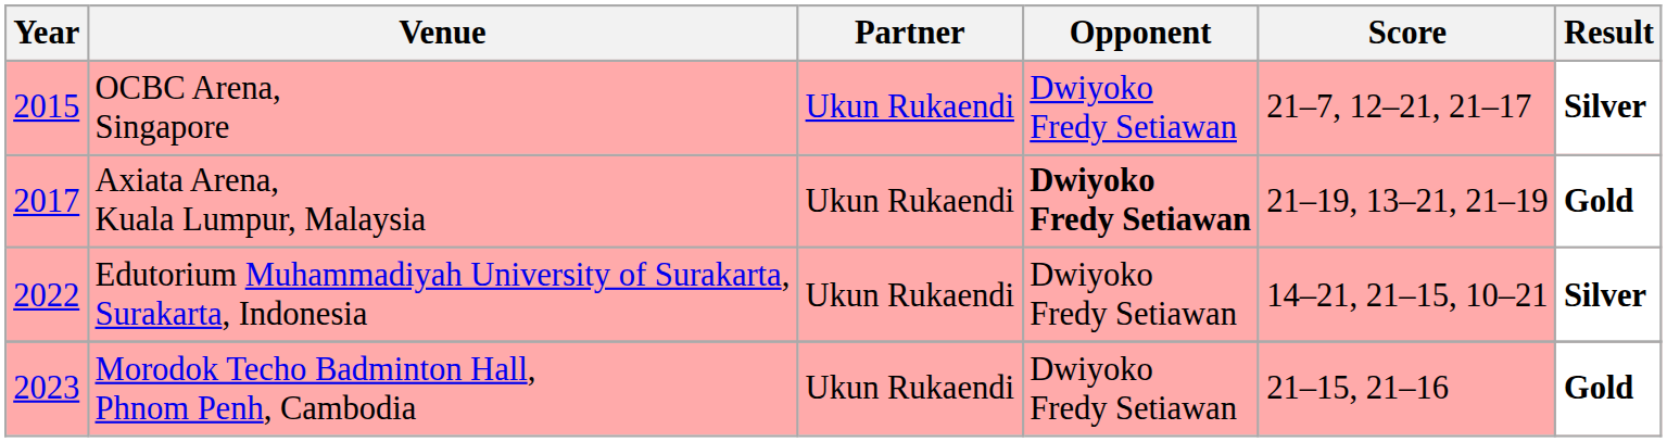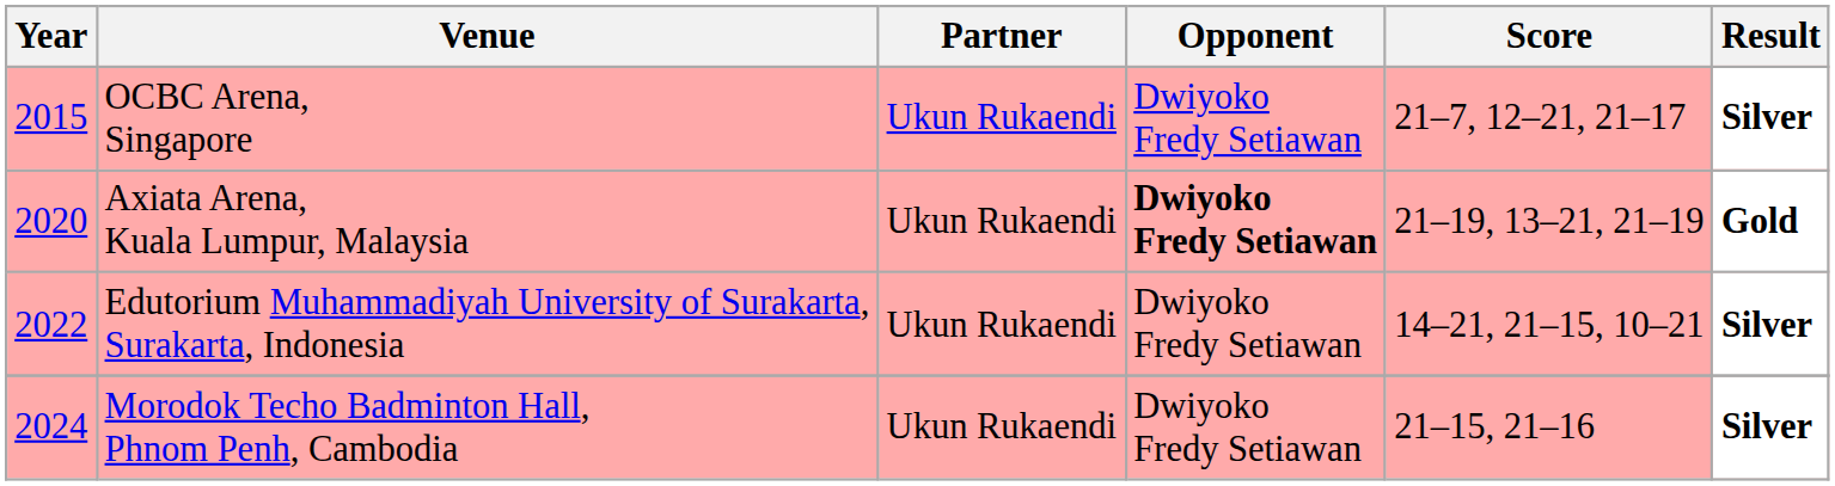Axiata Arena, Kuala Lumpur, Malaysia | Year: 2017 -> 2020
Morodok Techo Badminton Hall, Phnom Penh, Cambodia | Year: 2023 -> 2024
Morodok Techo Badminton Hall, Phnom Penh, Cambodia | Result: Gold -> Silver
